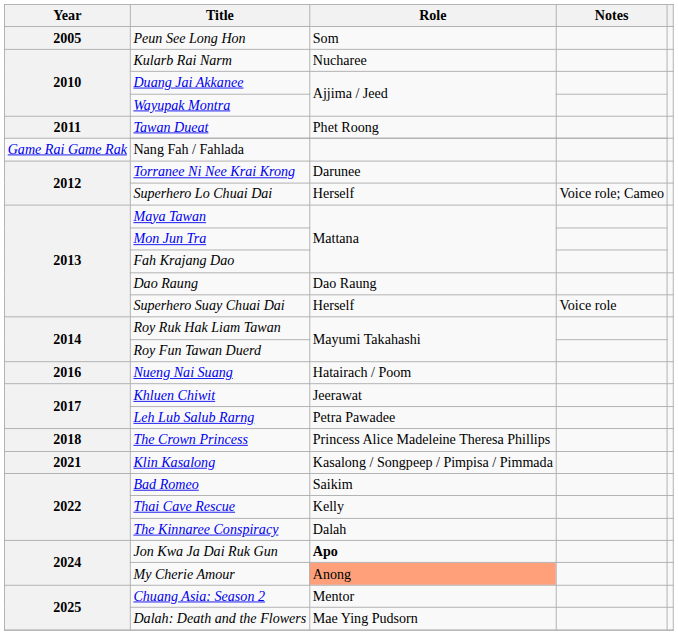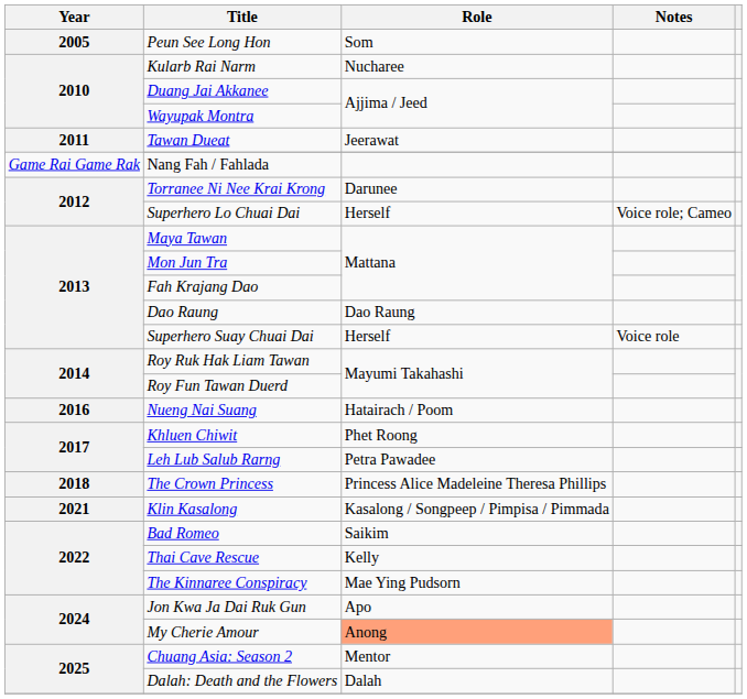Tawan Dueat | Role: Phet Roong -> Jeerawat
Khluen Chiwit | Role: Jeerawat -> Phet Roong
The Kinnaree Conspiracy | Role: Dalah -> Mae Ying Pudsorn
Jon Kwa Ja Dai Ruk Gun | Role: bold -> normal
Dalah: Death and the Flowers | Role: Mae Ying Pudsorn -> Dalah
